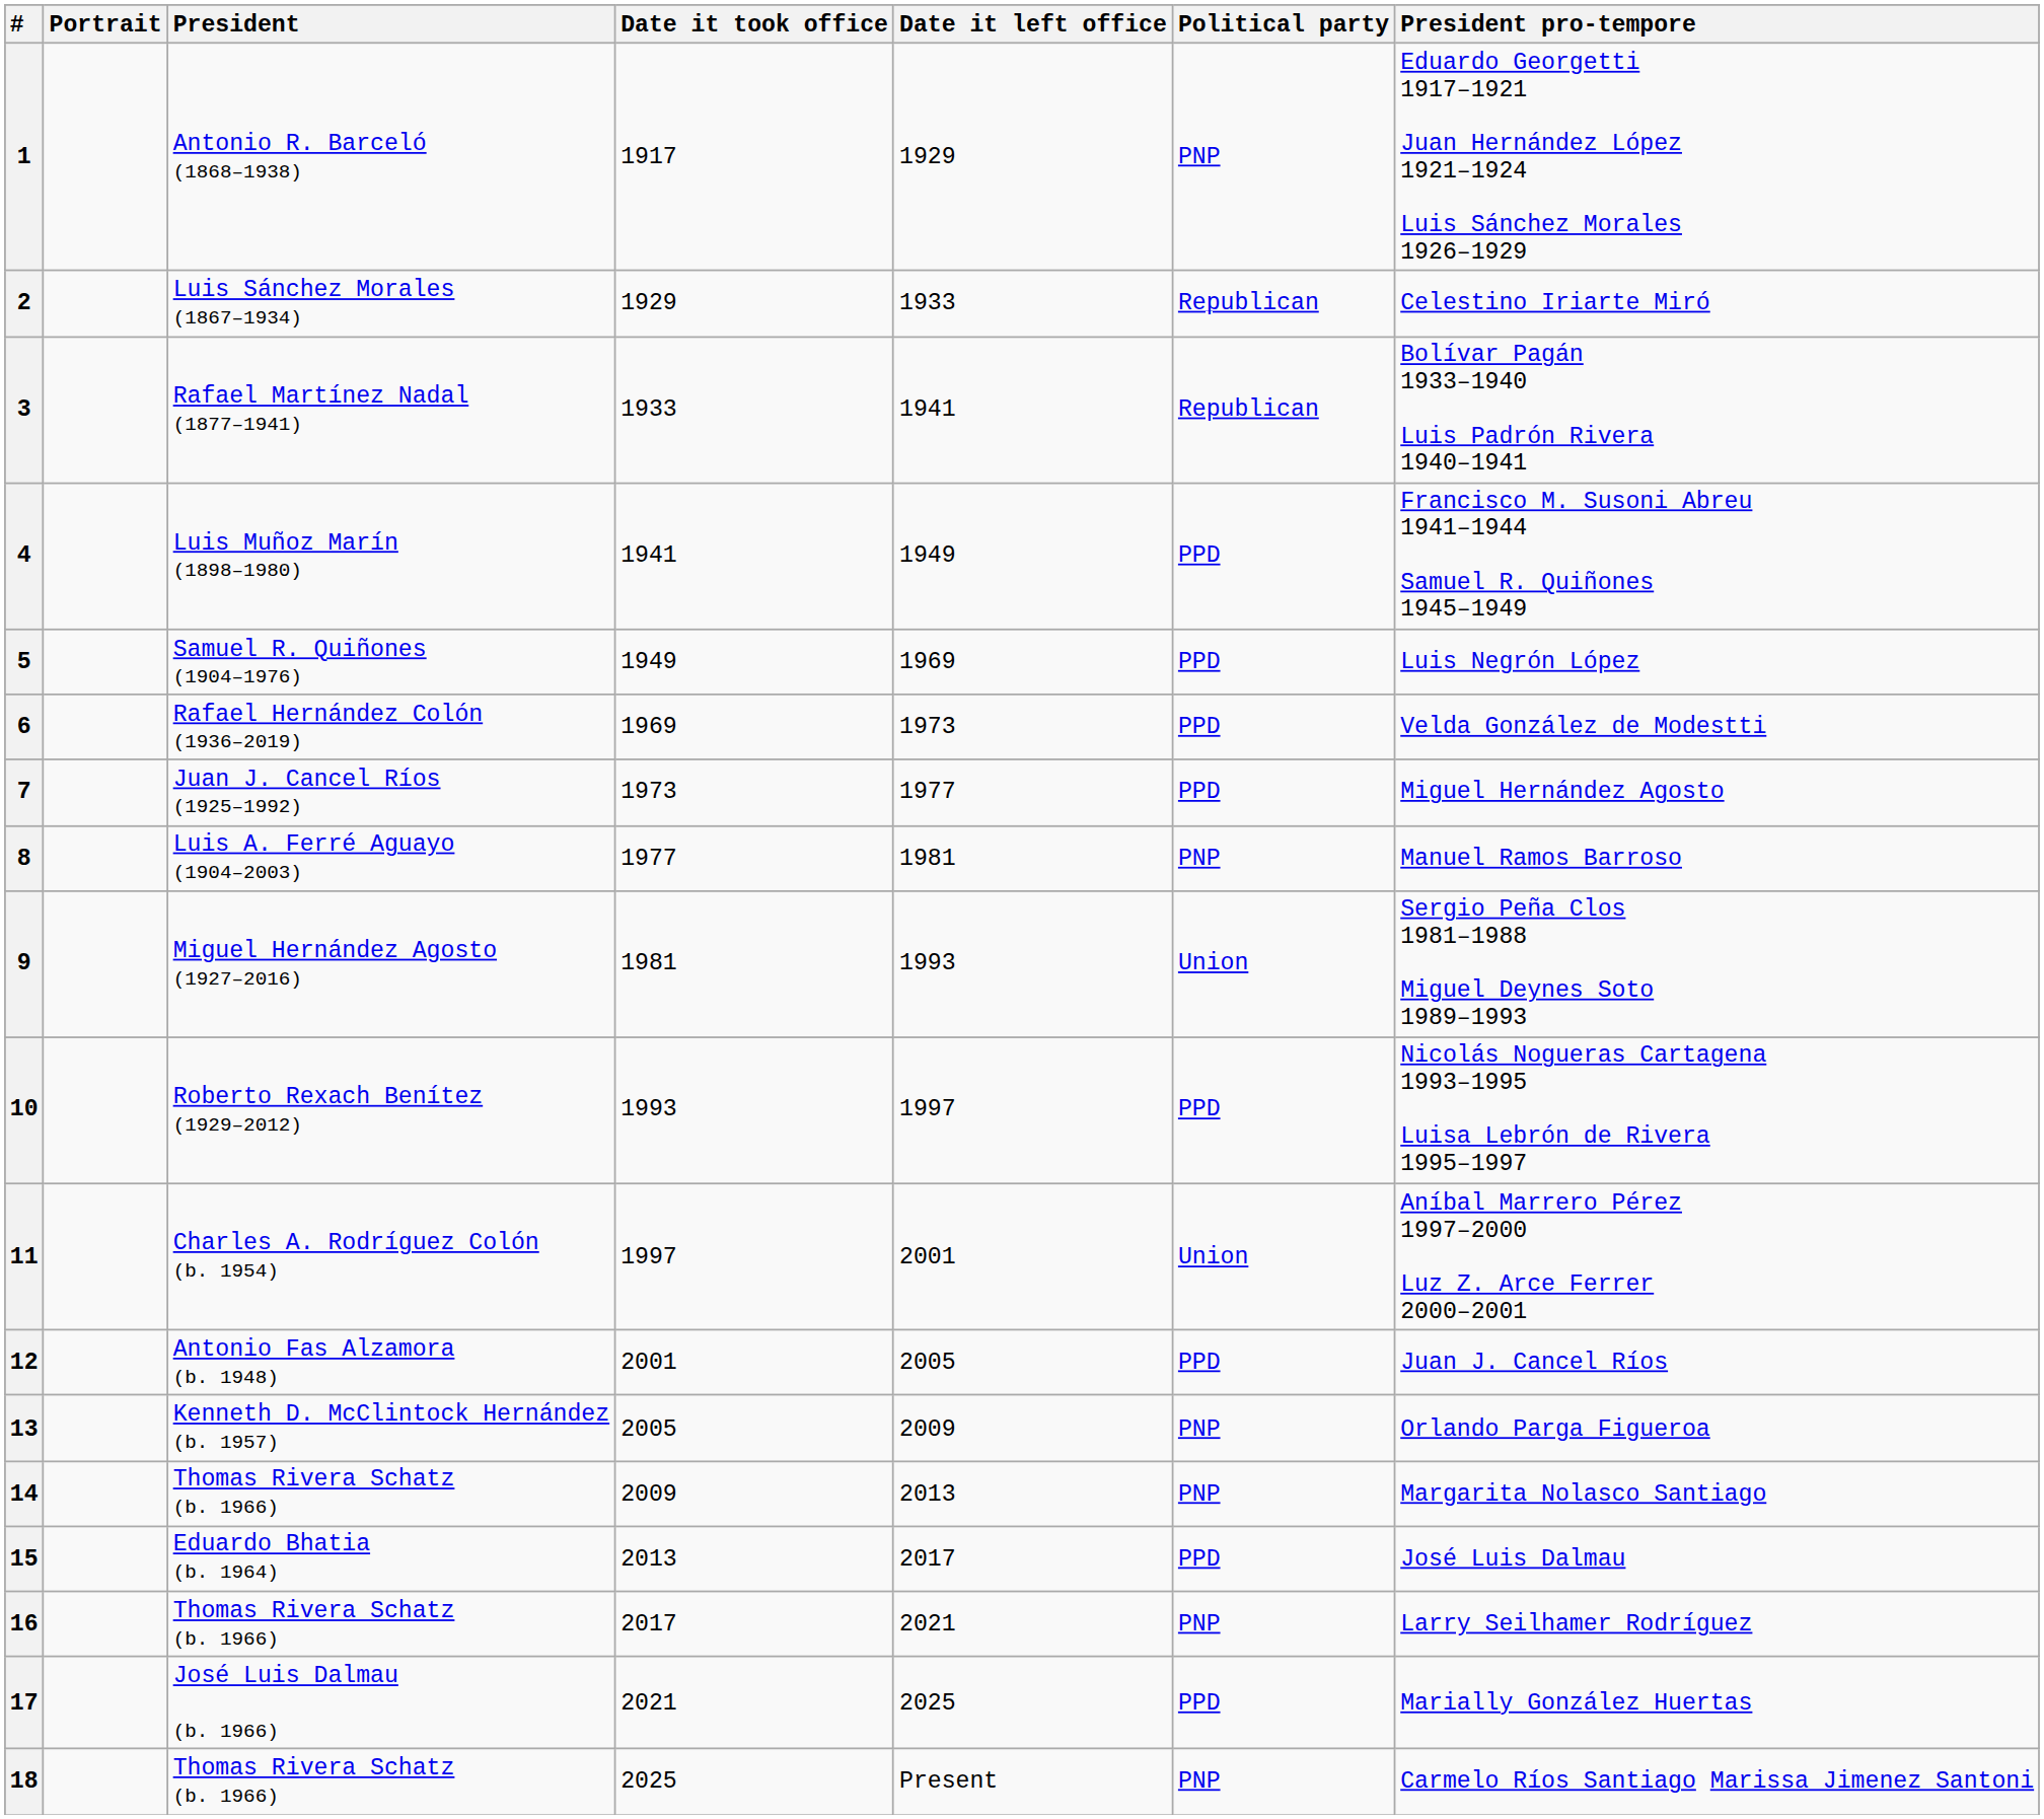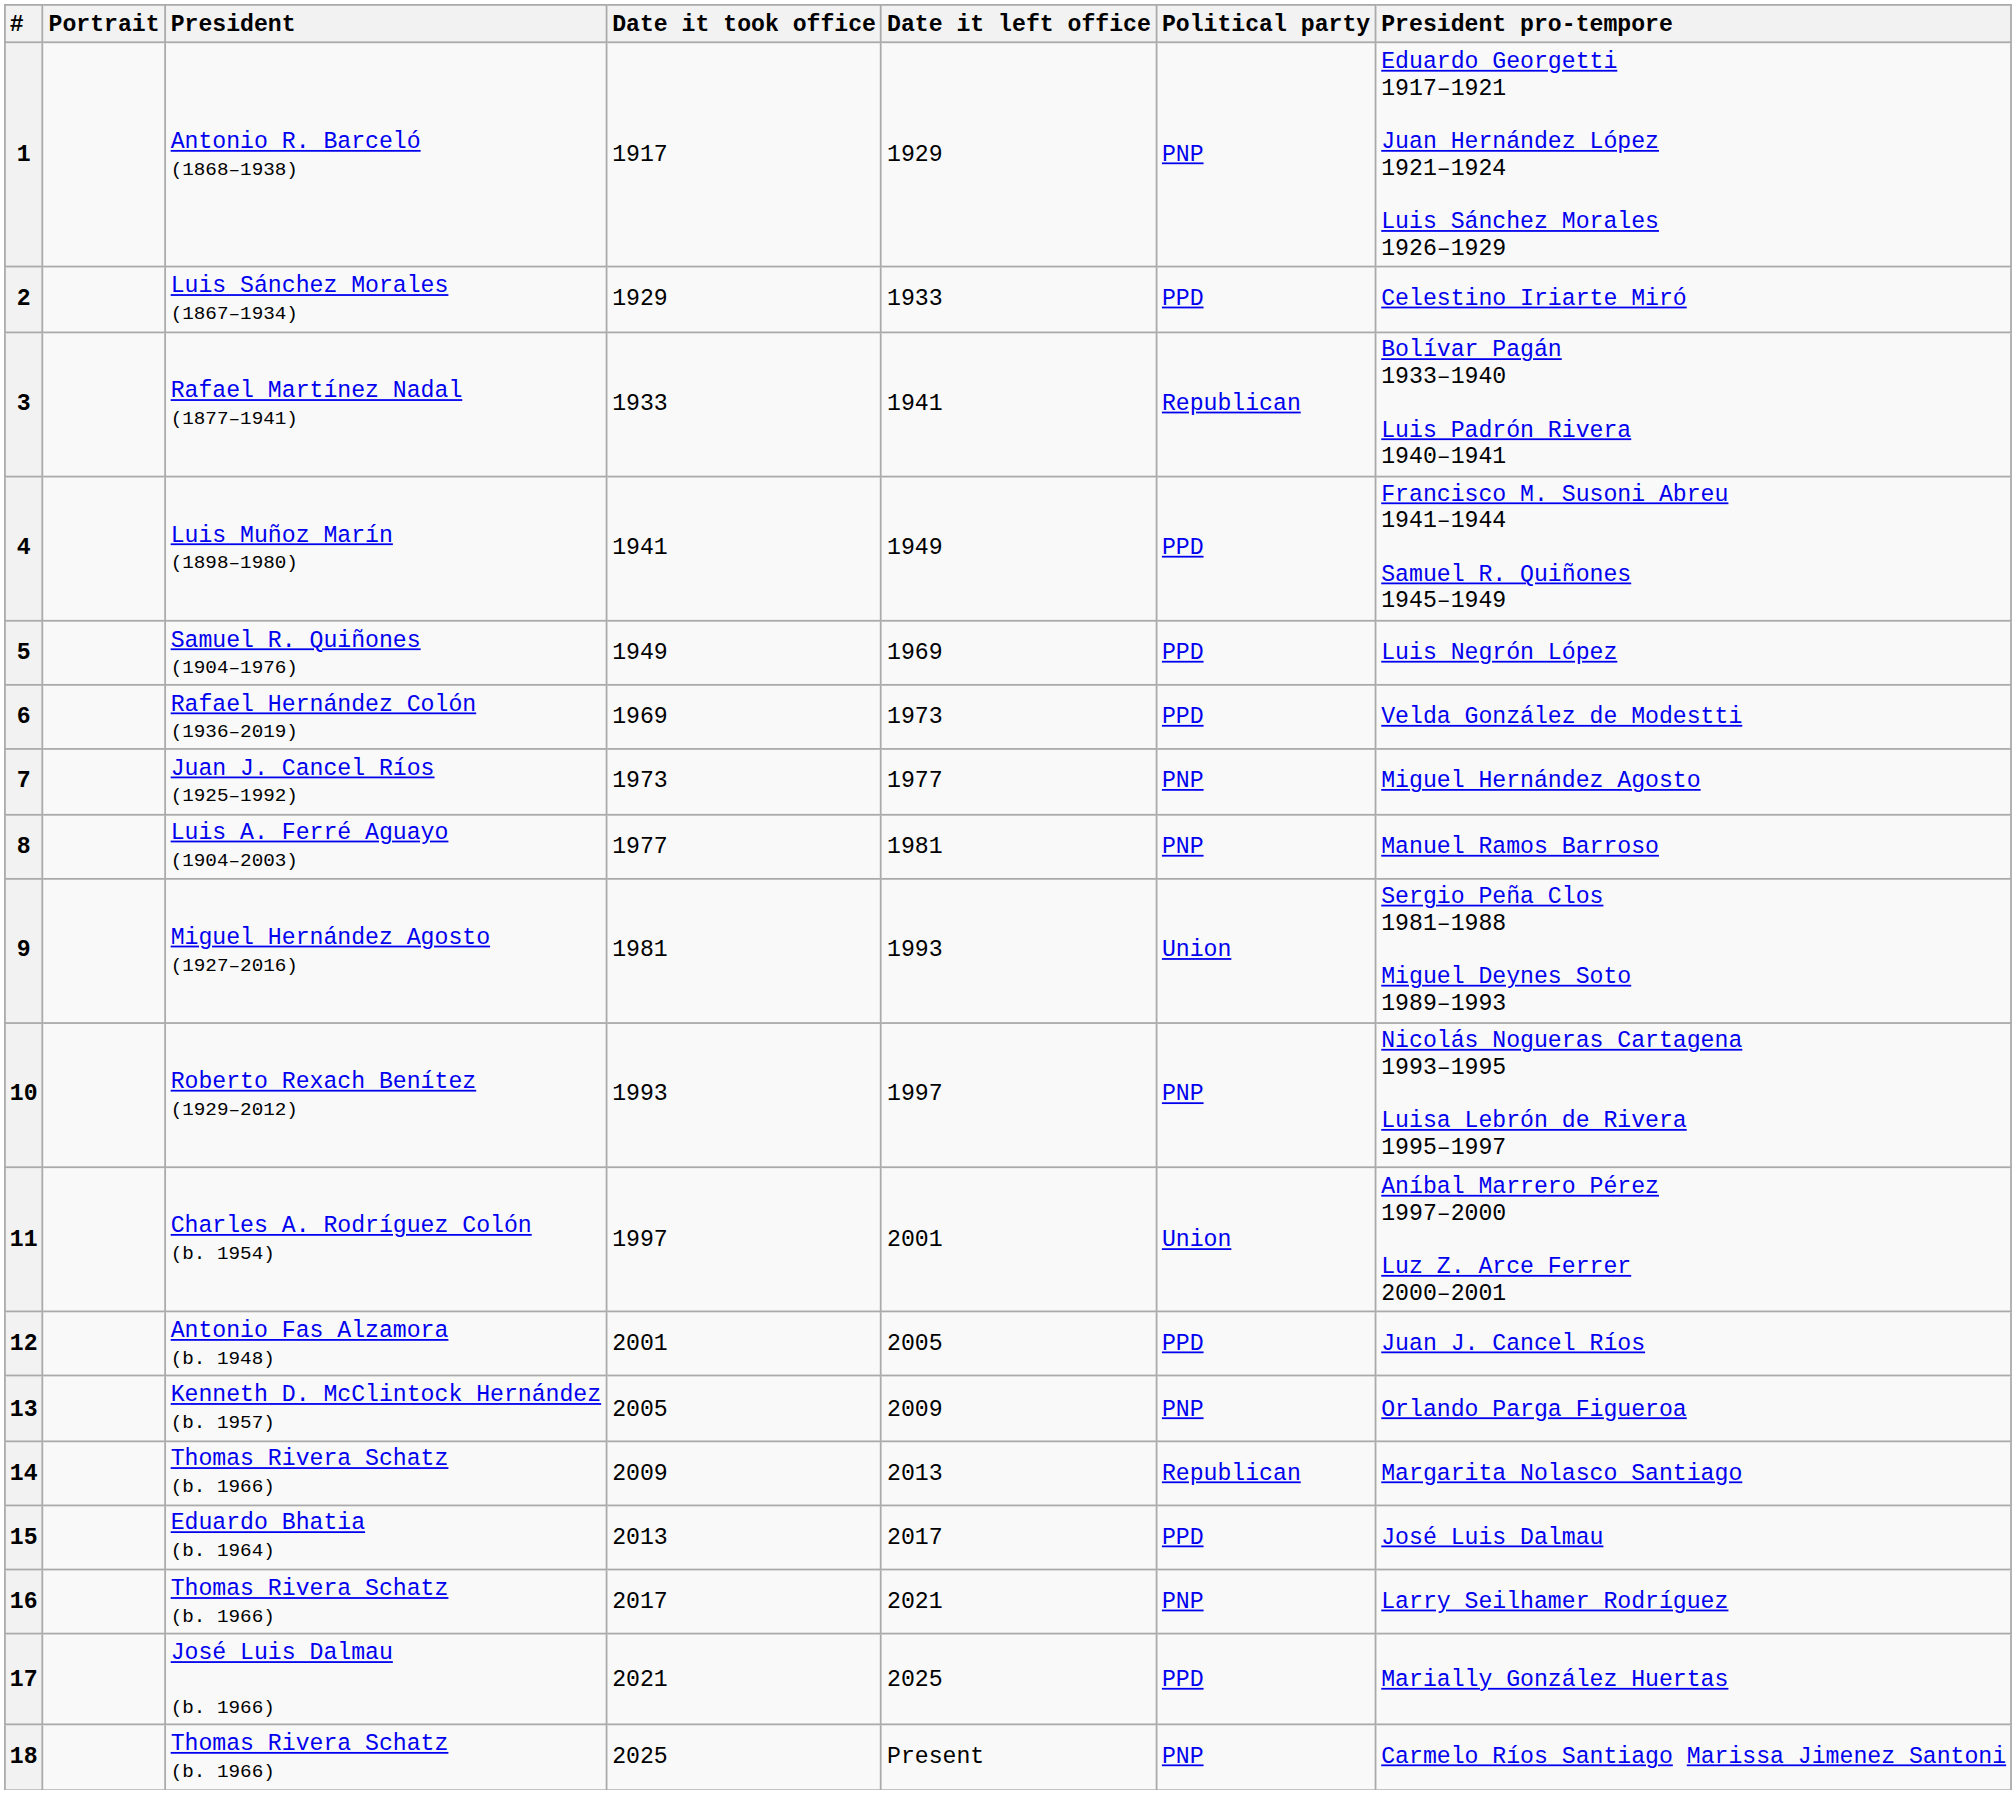2 | Political party: Republican -> PPD
7 | Political party: PPD -> PNP
10 | Political party: PPD -> PNP
14 | Political party: PNP -> Republican
